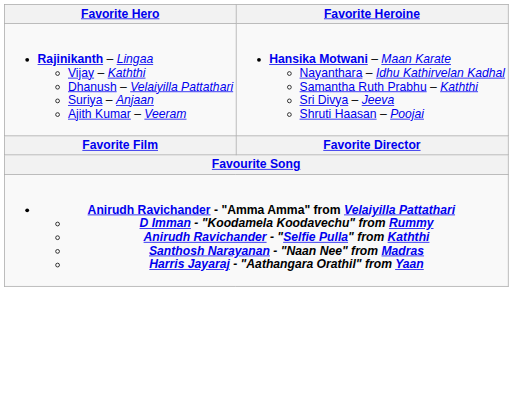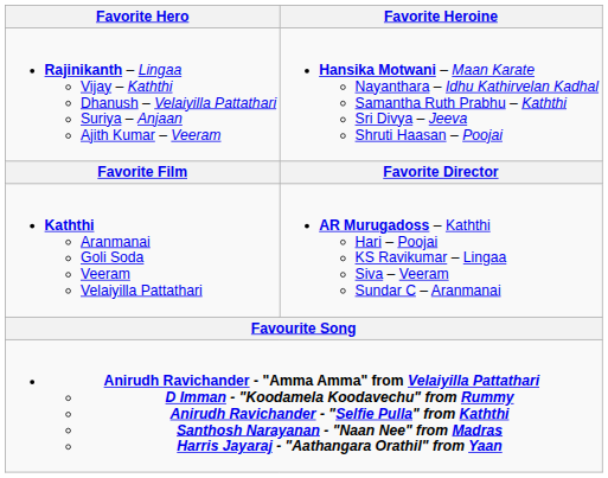+ row: Kaththi Aranmanai Goli Soda Veeram Velaiyilla Pattathari | AR Murugadoss – Kaththi Hari – Poojai KS Ravikumar – Lingaa Siva – Veeram Sundar C – Aranmanai
